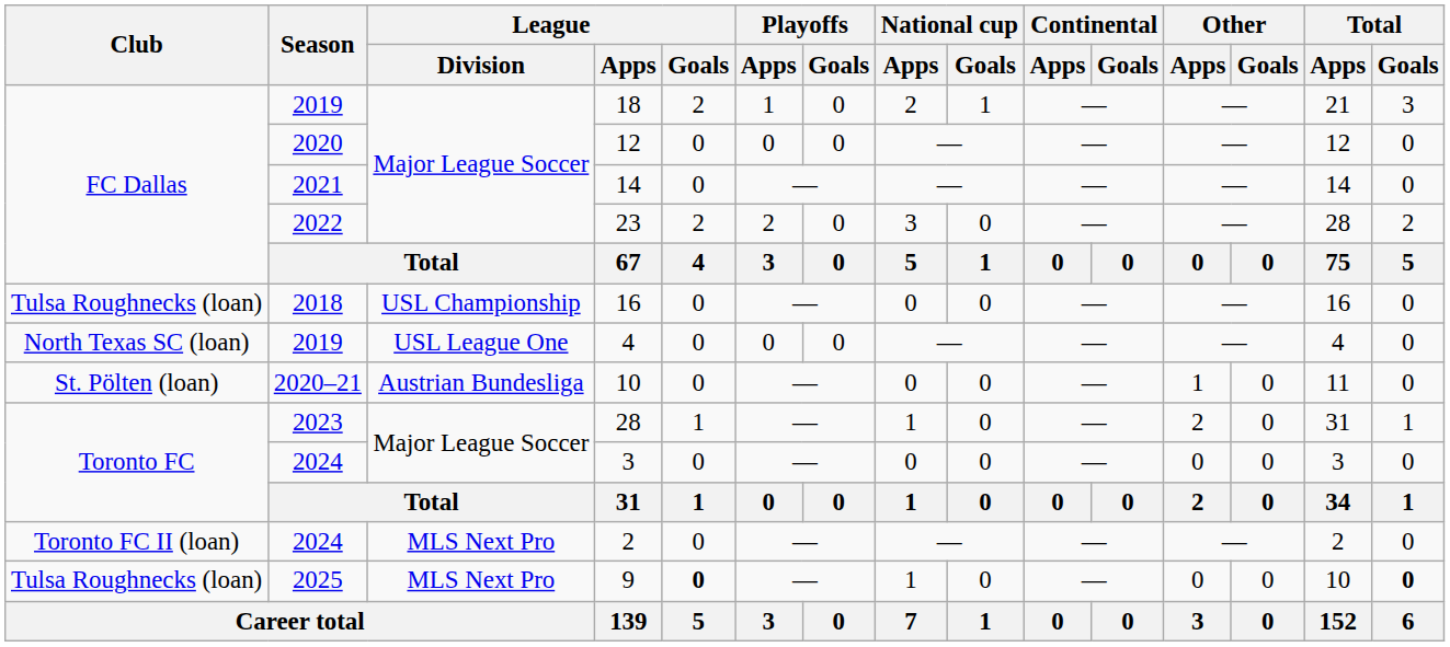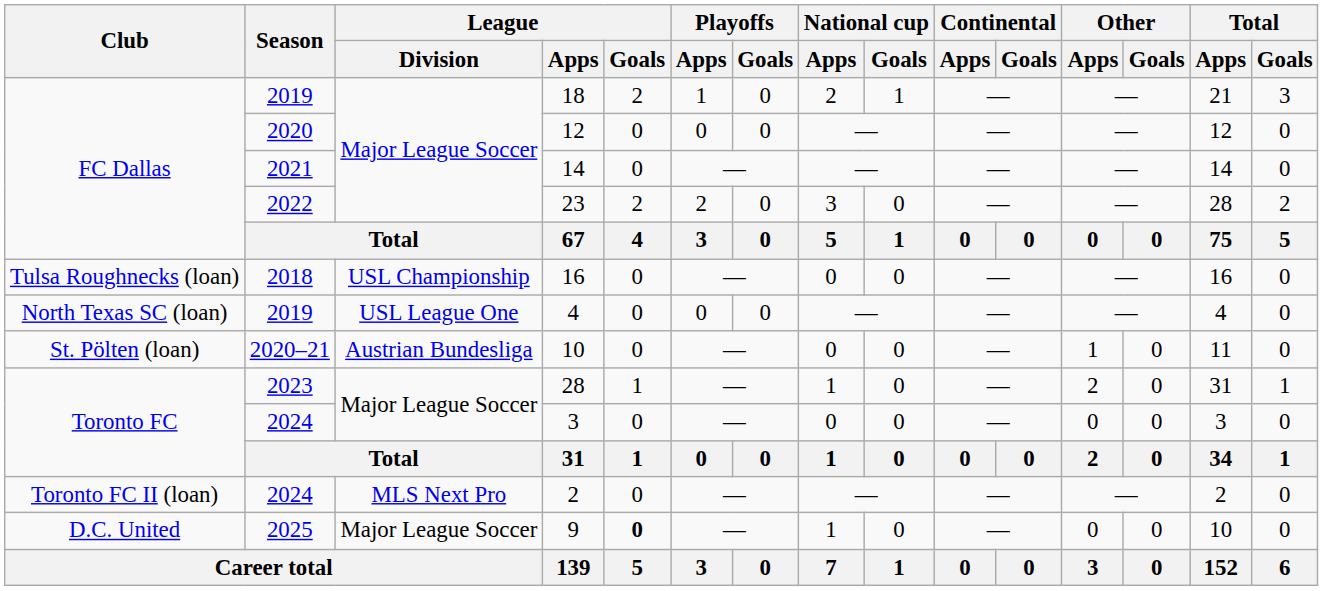9 | Club: Tulsa Roughnecks (loan) -> D.C. United
9 | League / Division: MLS Next Pro -> Major League Soccer
9 | Total / Goals: bold -> normal
